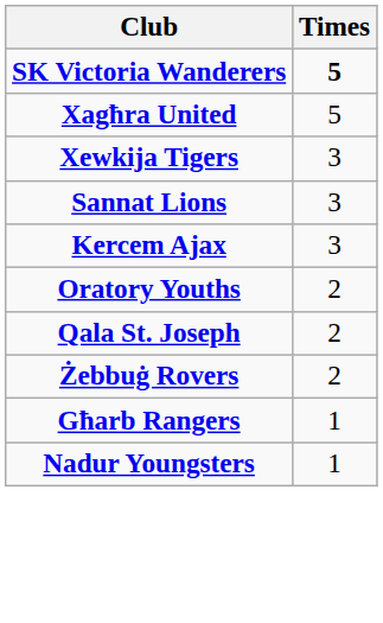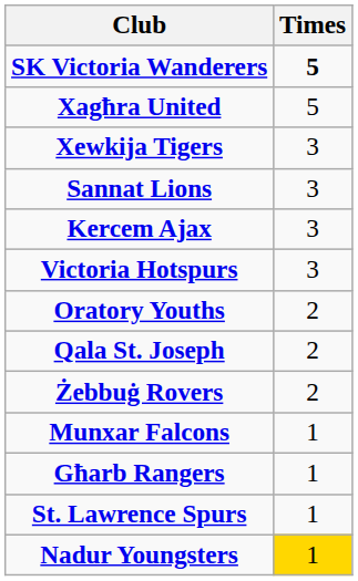+ row: Victoria Hotspurs | 3
+ row: Munxar Falcons | 1
+ row: St. Lawrence Spurs | 1
Nadur Youngsters | Times: no background -> gold background
